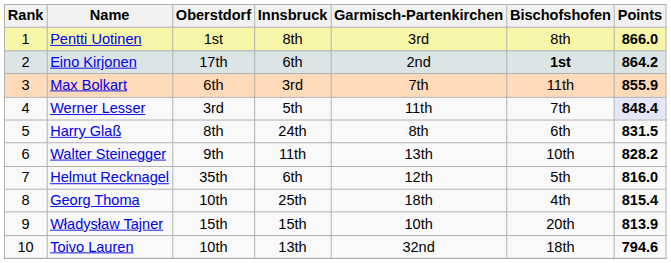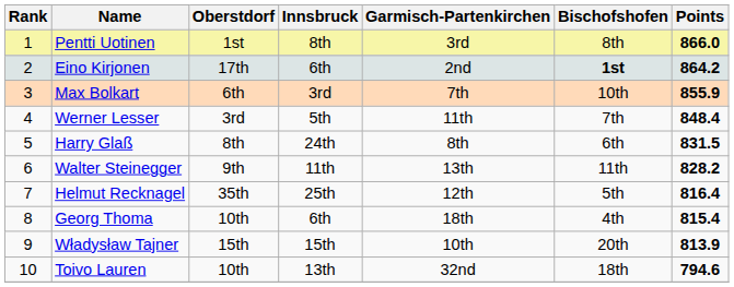Max Bolkart | Bischofshofen: 11th -> 10th
Werner Lesser | Points: lavender background -> no background
Walter Steinegger | Bischofshofen: 10th -> 11th
Helmut Recknagel | Innsbruck: 6th -> 25th
Helmut Recknagel | Points: 816.0 -> 816.4
Georg Thoma | Innsbruck: 25th -> 6th
